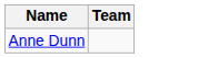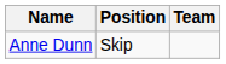+ column: Position | Skip
